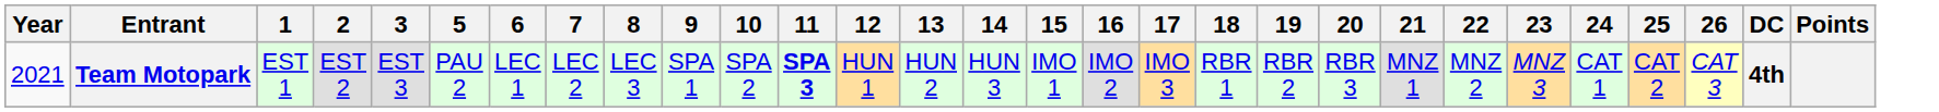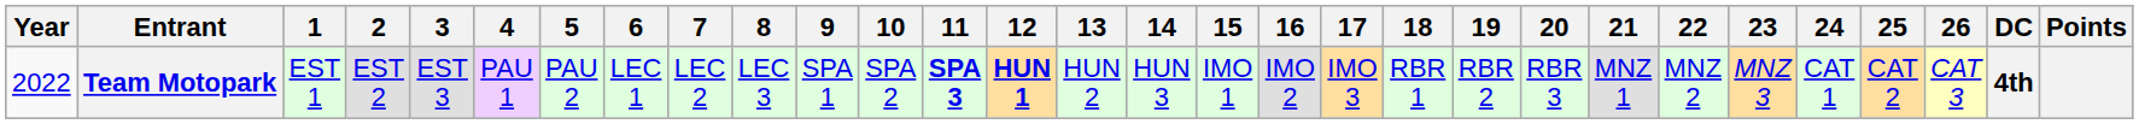+ column: 4 | PAU 1
Team Motopark | Year: 2021 -> 2022
Team Motopark | 12: normal -> bold
